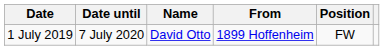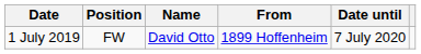columns swapped: Position <-> Date until
